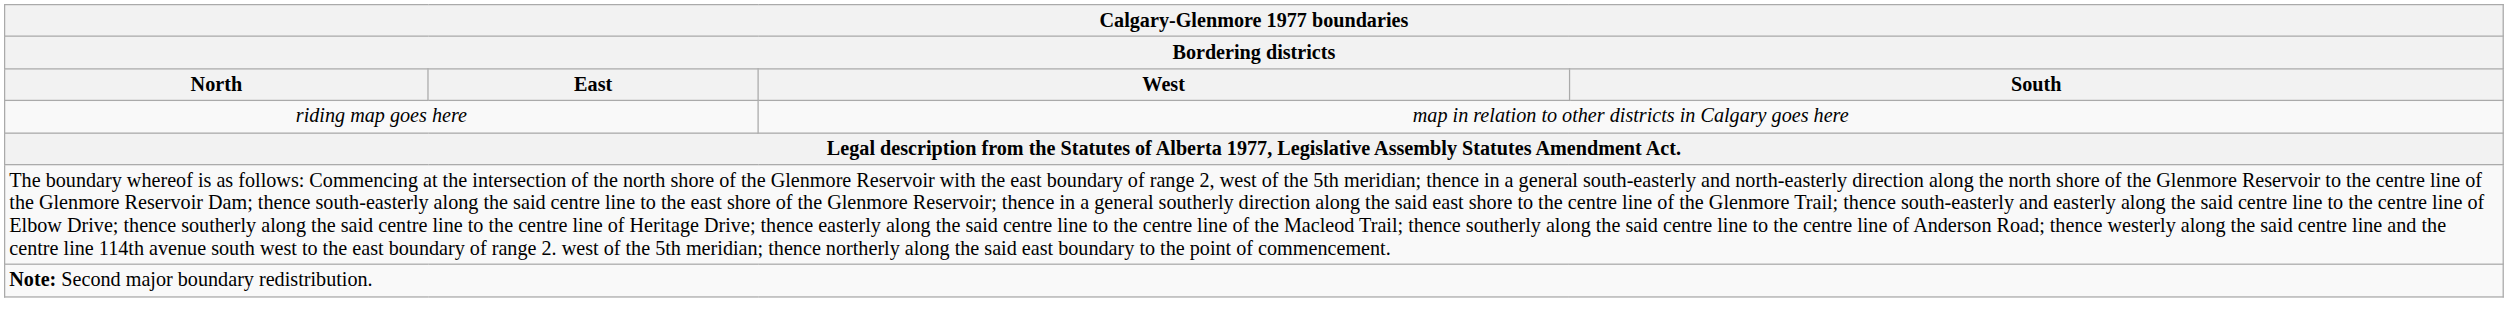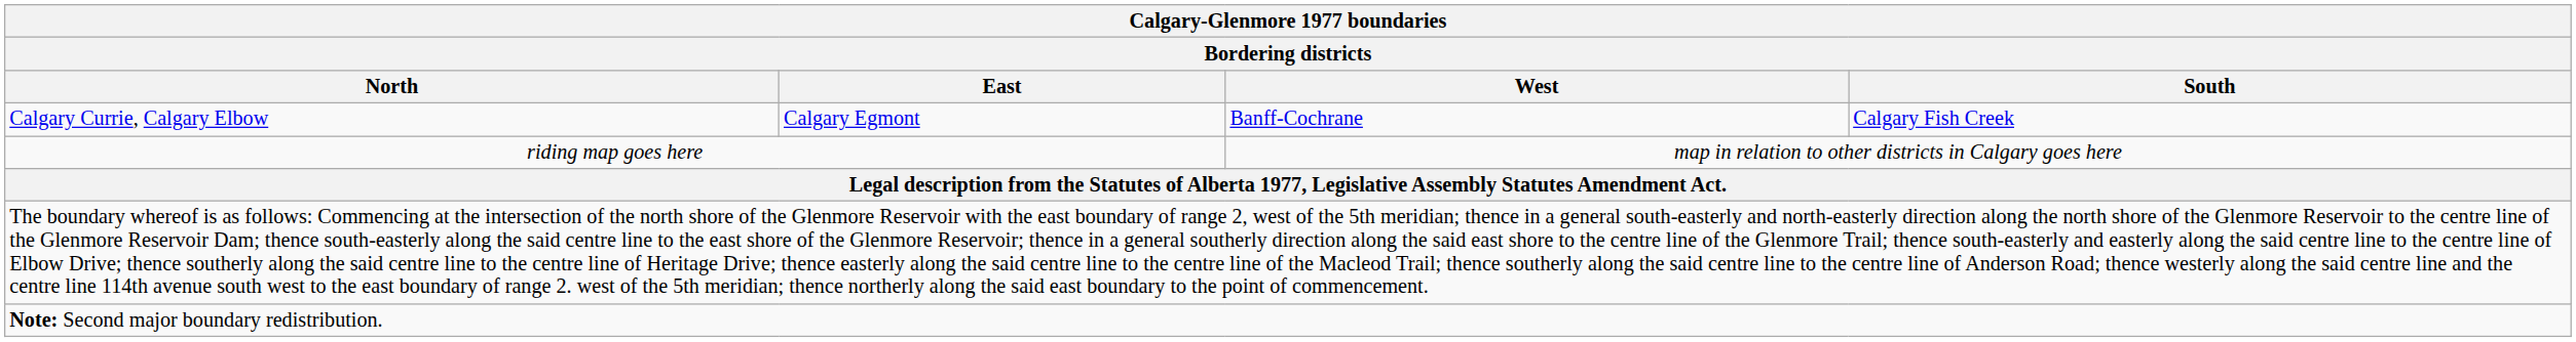+ row: Calgary Currie, Calgary Elbow | Calgary Egmont | Banff-Cochrane | Calgary Fish Creek
